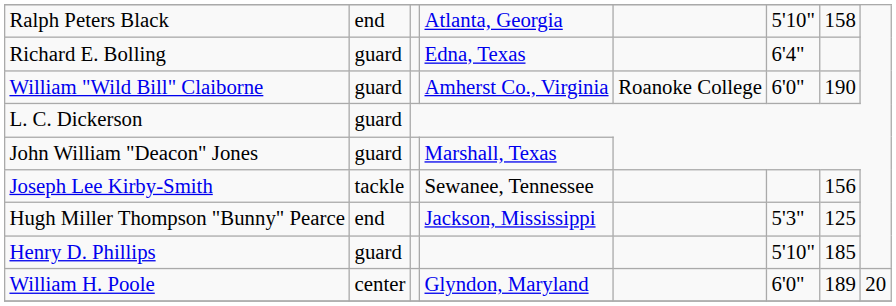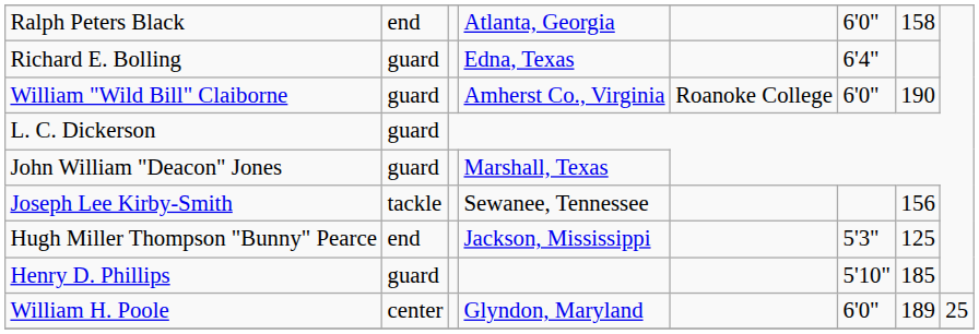Ralph Peters Black | column 6: 5'10" -> 6'0"
William H. Poole | column 8: 20 -> 25
